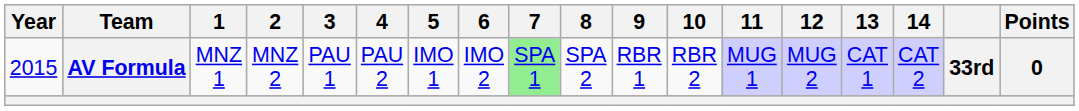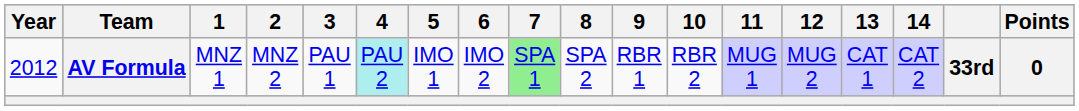AV Formula | Year: 2015 -> 2012
AV Formula | 4: no background -> paleturquoise background
